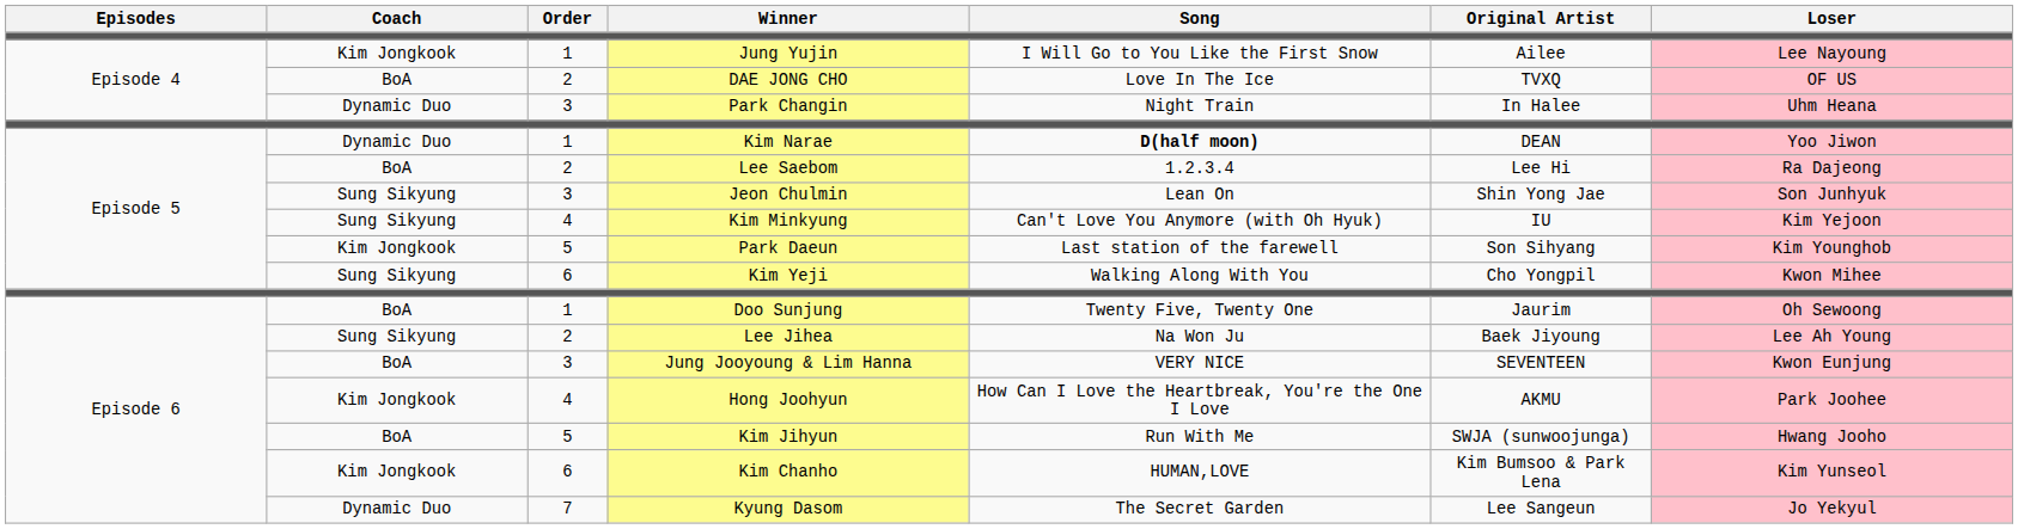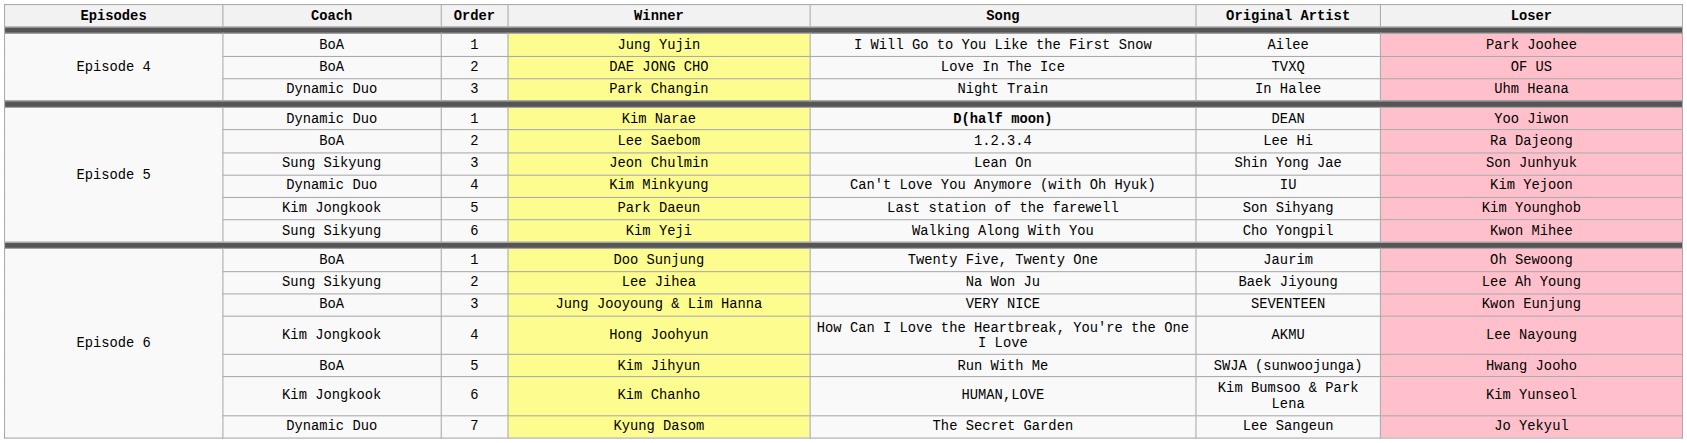Jung Yujin | Coach: Kim Jongkook -> BoA
Jung Yujin | Loser: Lee Nayoung -> Park Joohee
Kim Minkyung | Coach: Sung Sikyung -> Dynamic Duo
Hong Joohyun | Loser: Park Joohee -> Lee Nayoung
